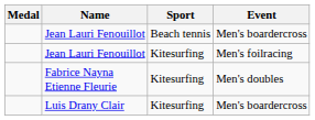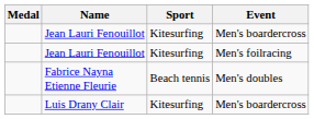Jean Lauri Fenouillot / Men's boardercross | Sport: Beach tennis -> Kitesurfing
Fabrice Nayna Etienne Fleurie | Sport: Kitesurfing -> Beach tennis
